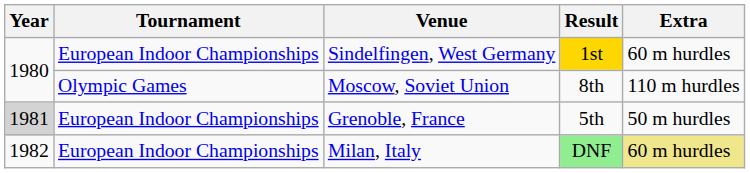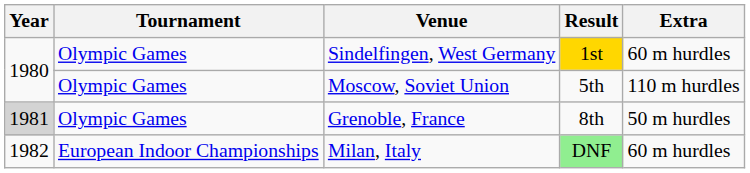Sindelfingen, West Germany | Tournament: European Indoor Championships -> Olympic Games
Moscow, Soviet Union | Result: 8th -> 5th
Grenoble, France | Tournament: European Indoor Championships -> Olympic Games
Grenoble, France | Result: 5th -> 8th
Milan, Italy | Extra: khaki background -> no background
